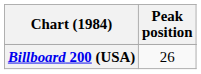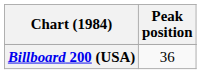Billboard 200 (USA) | Peak position: 26 -> 36
